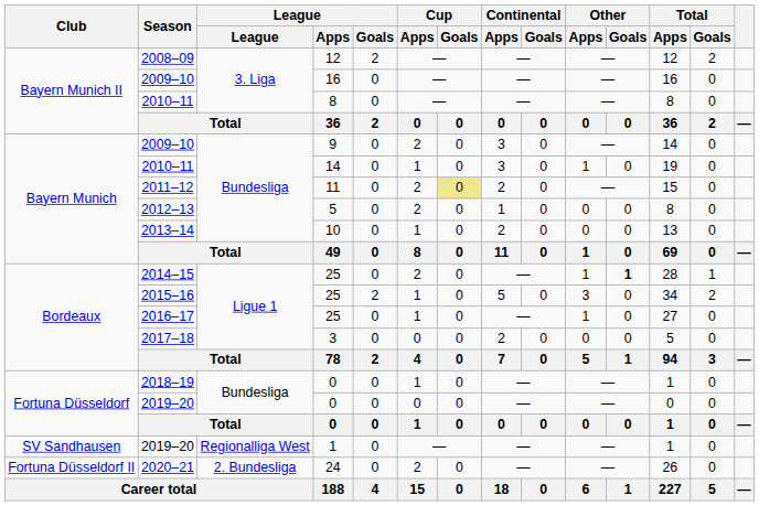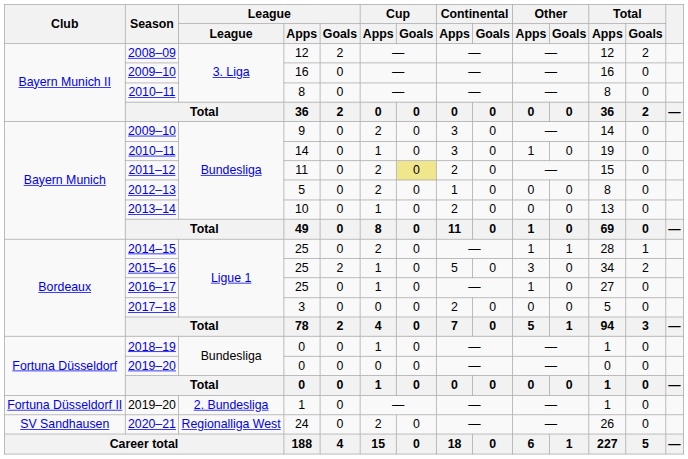2014–15 | Other / Goals: bold -> normal
2019–20 / 1 | Club: SV Sandhausen -> Fortuna Düsseldorf II
2019–20 / 1 | League: Regionalliga West -> 2. Bundesliga
2020–21 | Club: Fortuna Düsseldorf II -> SV Sandhausen
2020–21 | League: 2. Bundesliga -> Regionalliga West
